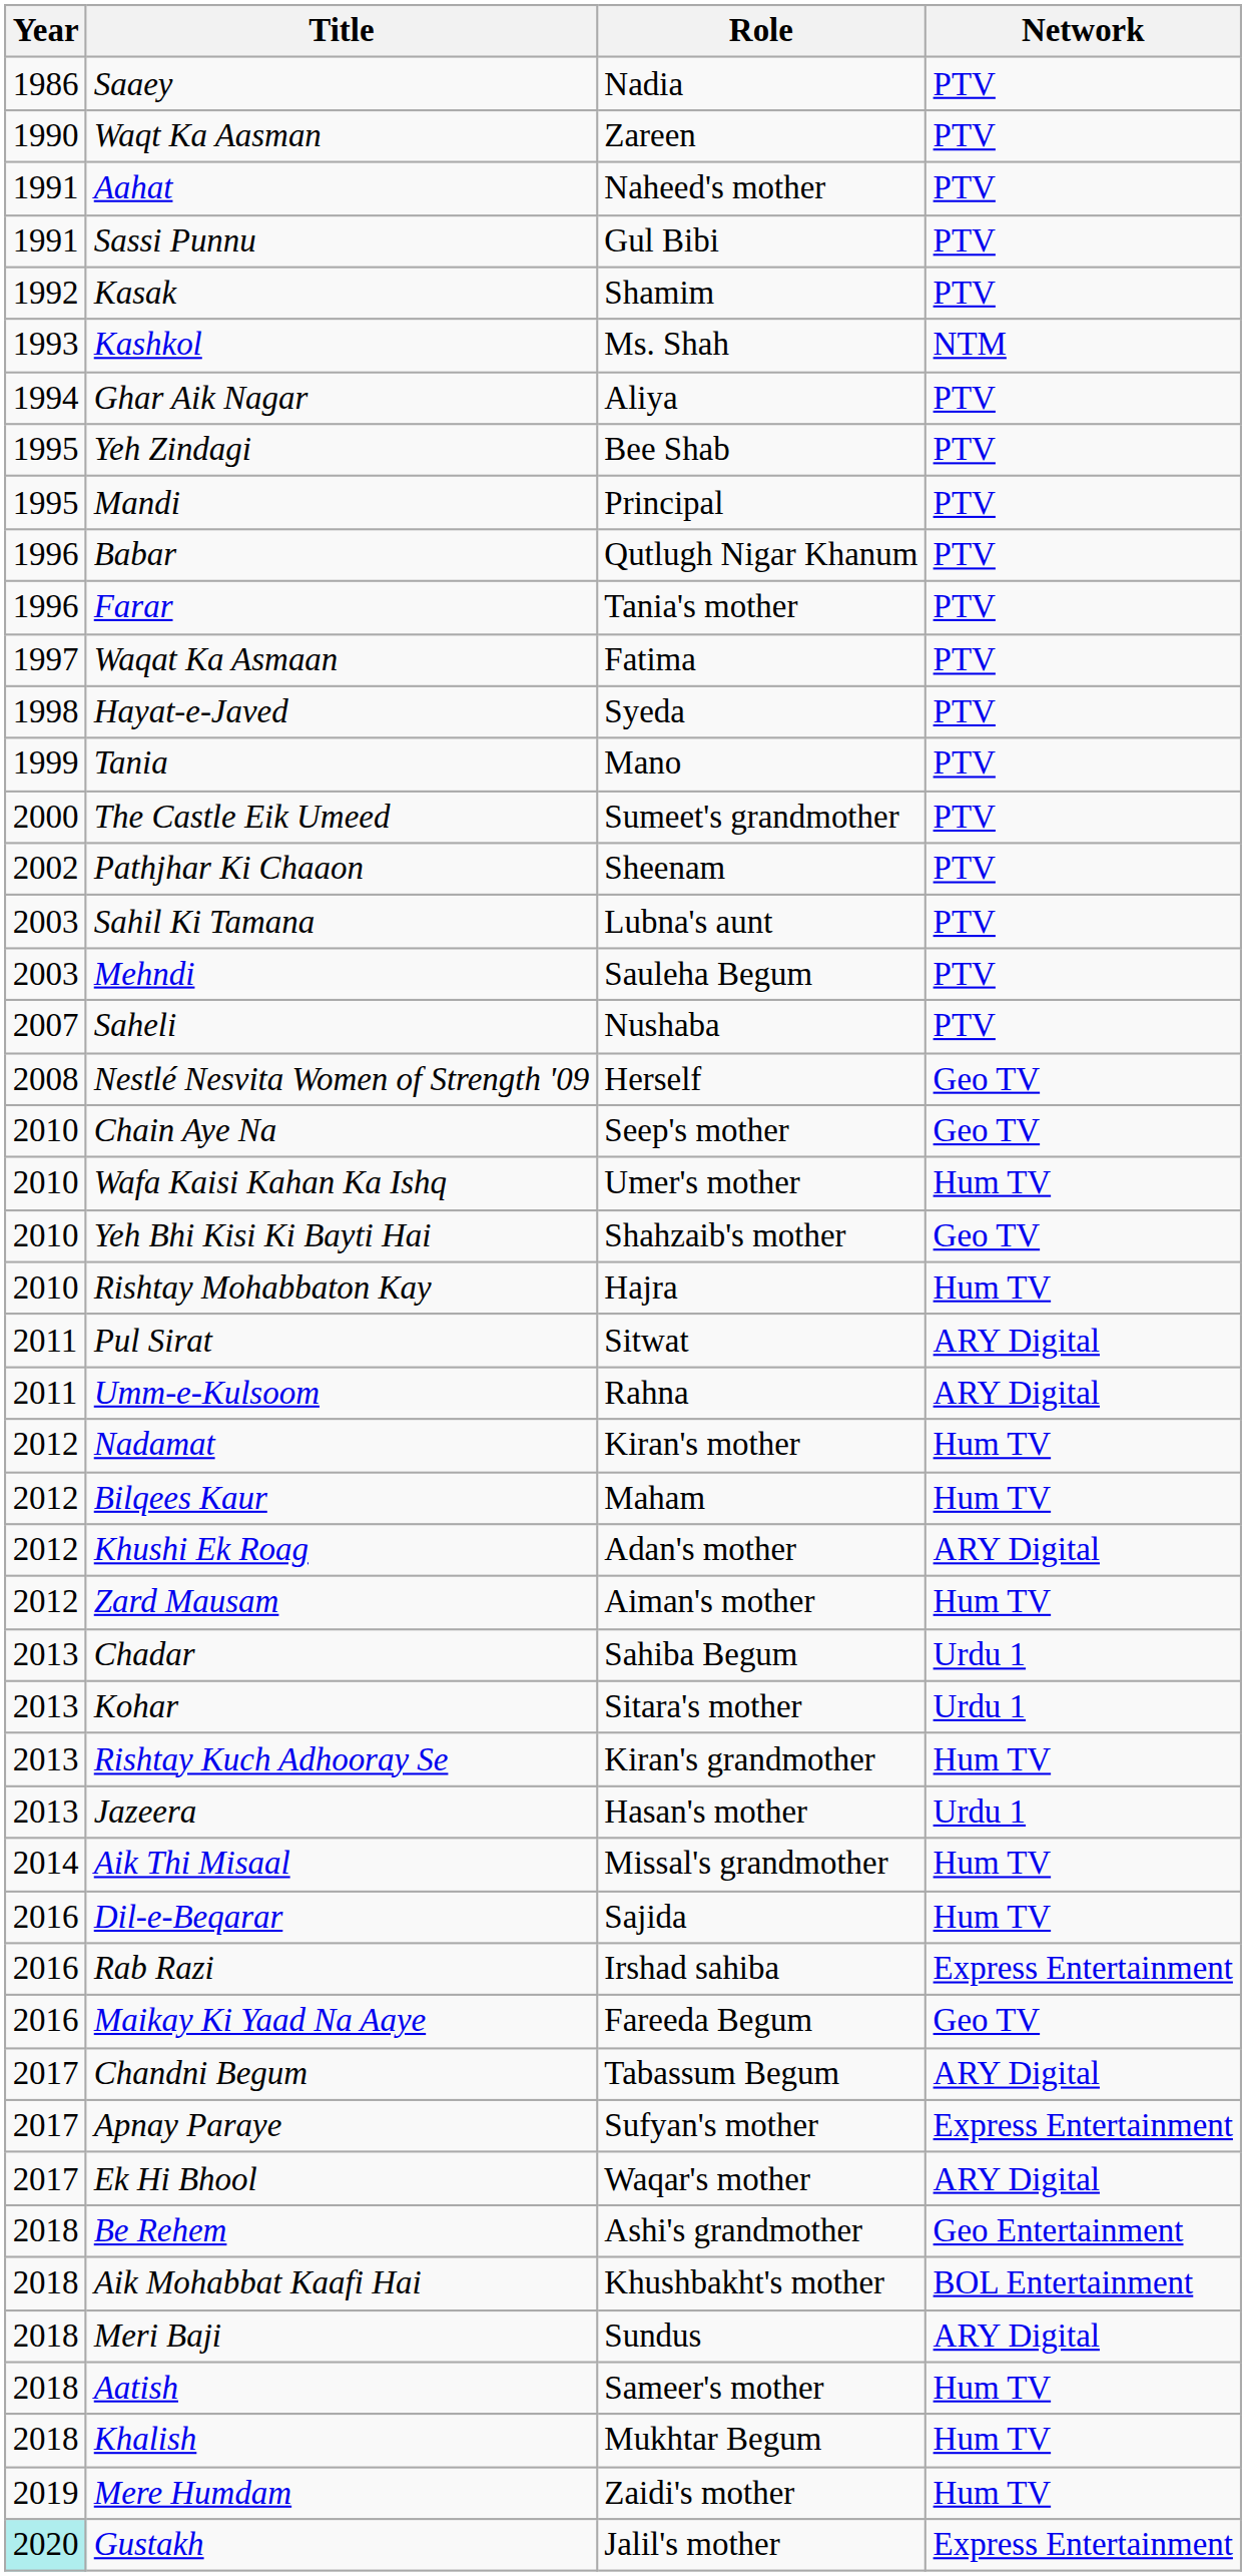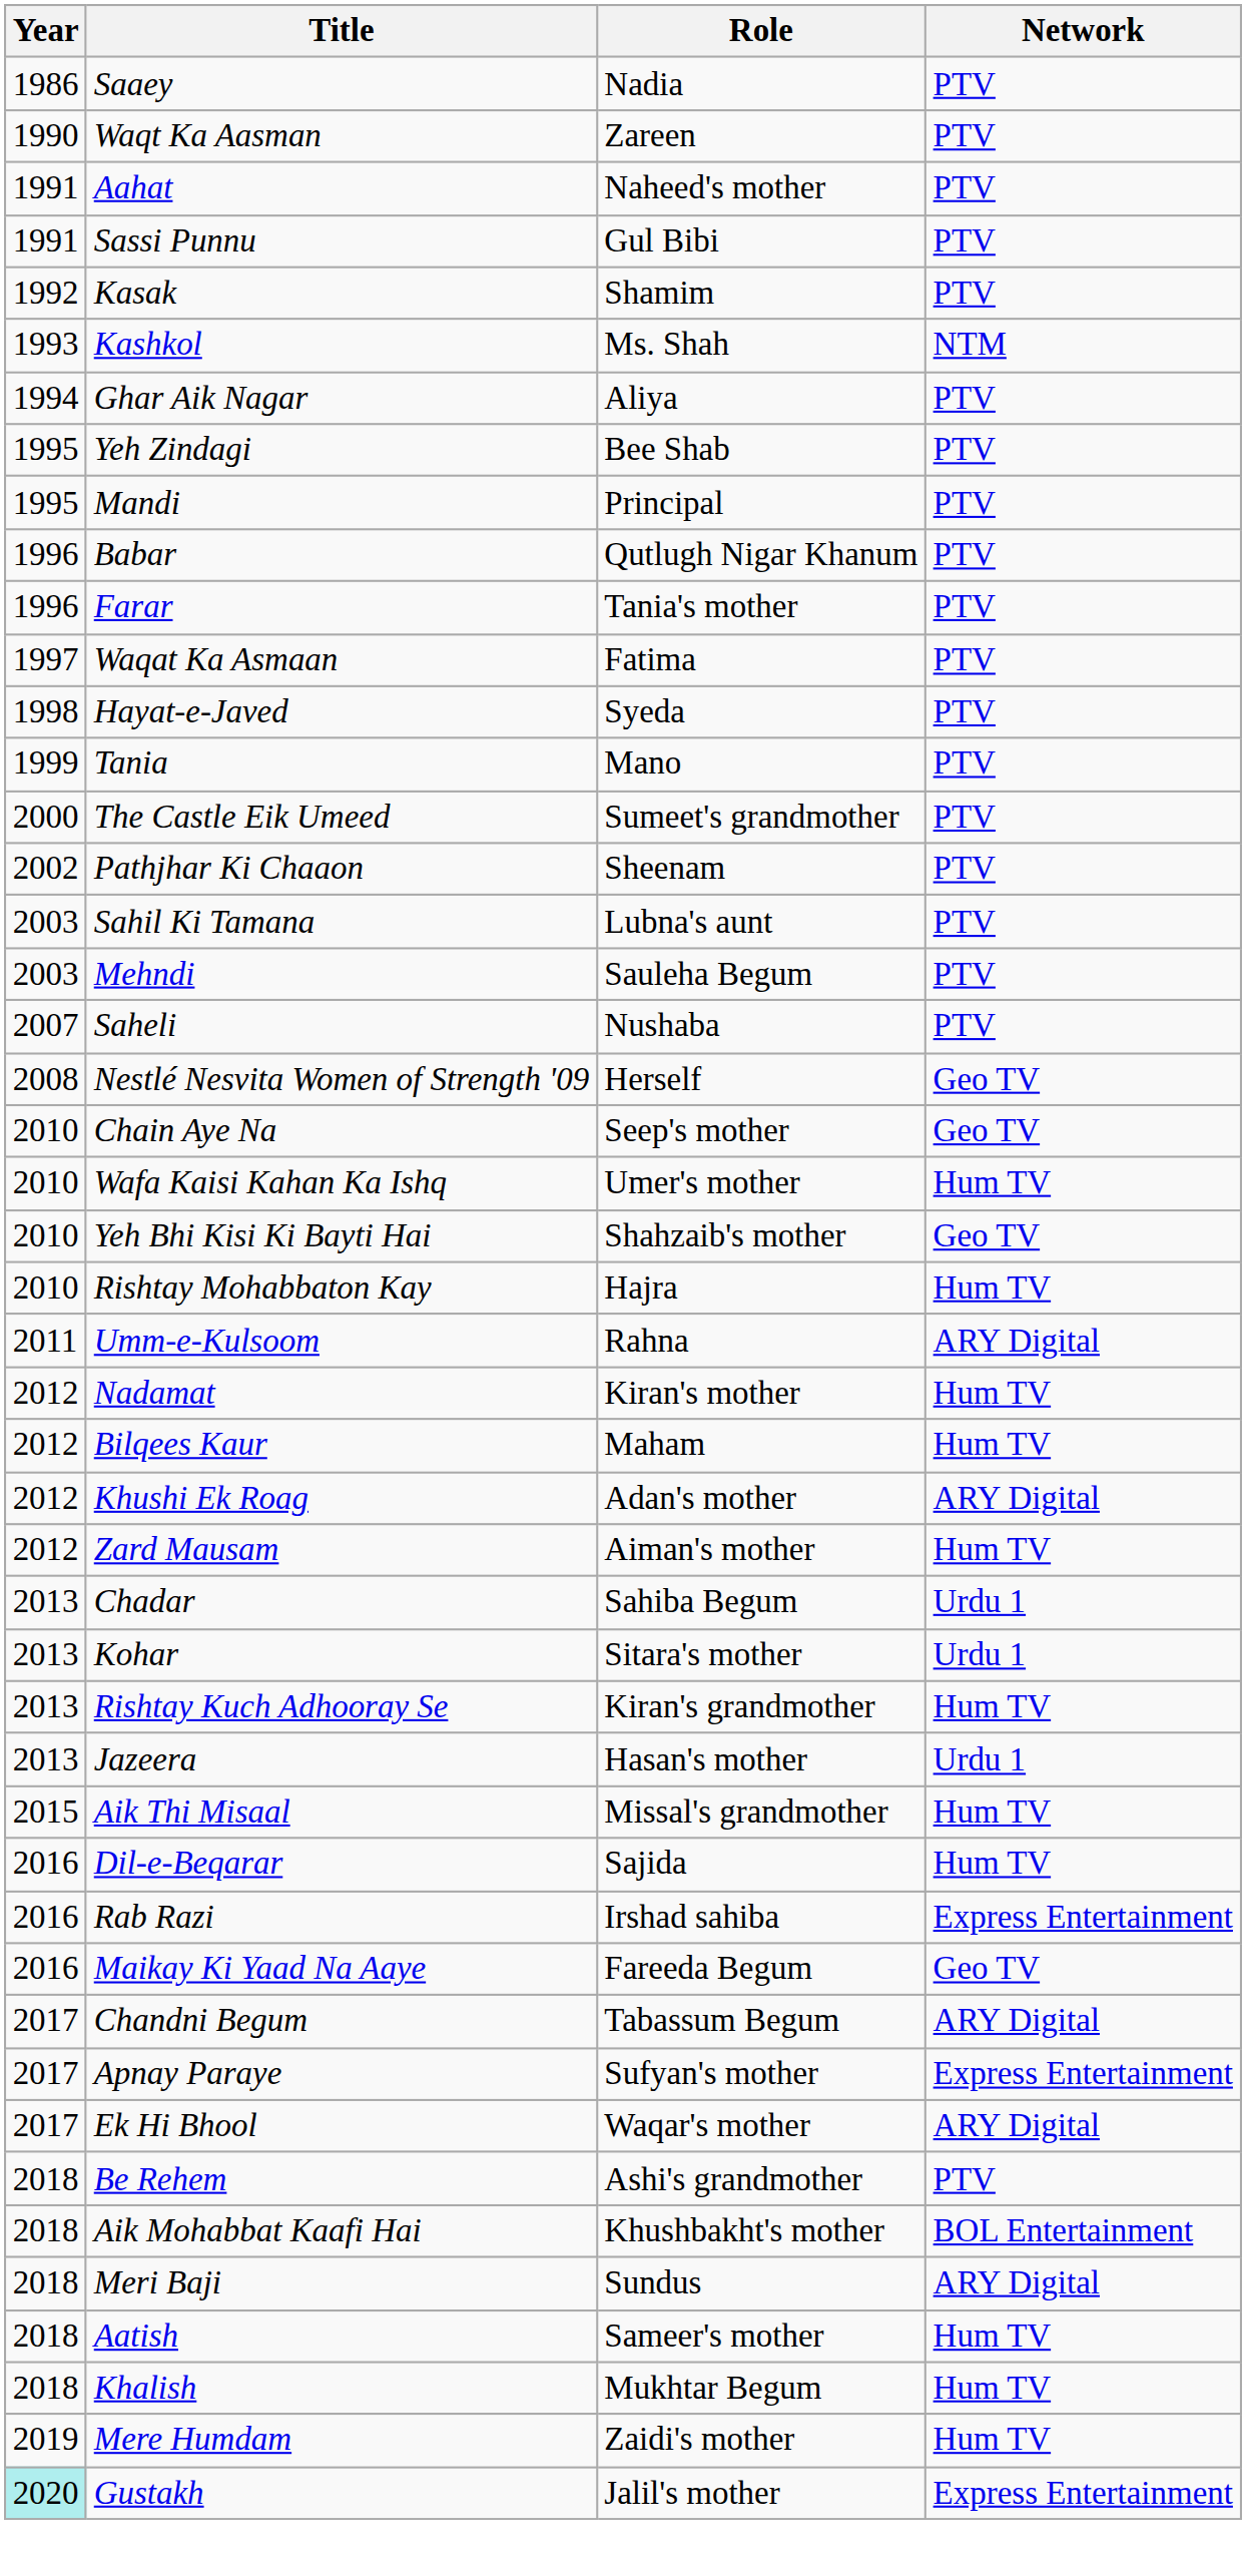- row: 2011 | Pul Sirat | Sitwat | ARY Digital
Aik Thi Misaal | Year: 2014 -> 2015
Be Rehem | Network: Geo Entertainment -> PTV
